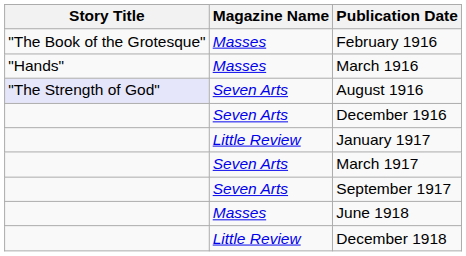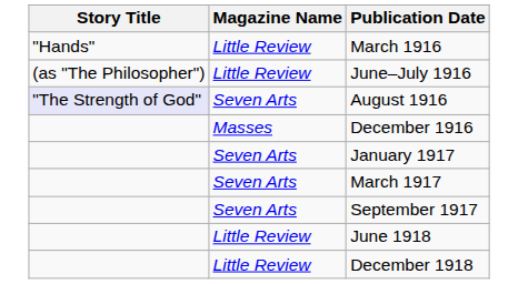- row: "The Book of the Grotesque" | Masses | February 1916
March 1916 | Magazine Name: Masses -> Little Review
+ row: (as "The Philosopher") | Little Review | June–July 1916
December 1916 | Magazine Name: Seven Arts -> Masses
January 1917 | Magazine Name: Little Review -> Seven Arts
June 1918 | Magazine Name: Masses -> Little Review
